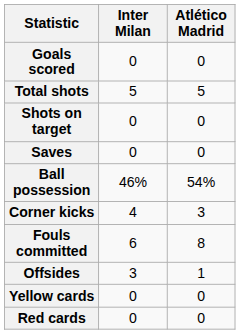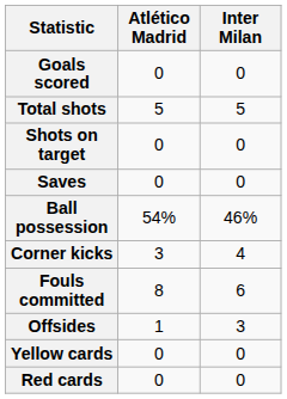columns swapped: Inter Milan <-> Atlético Madrid
